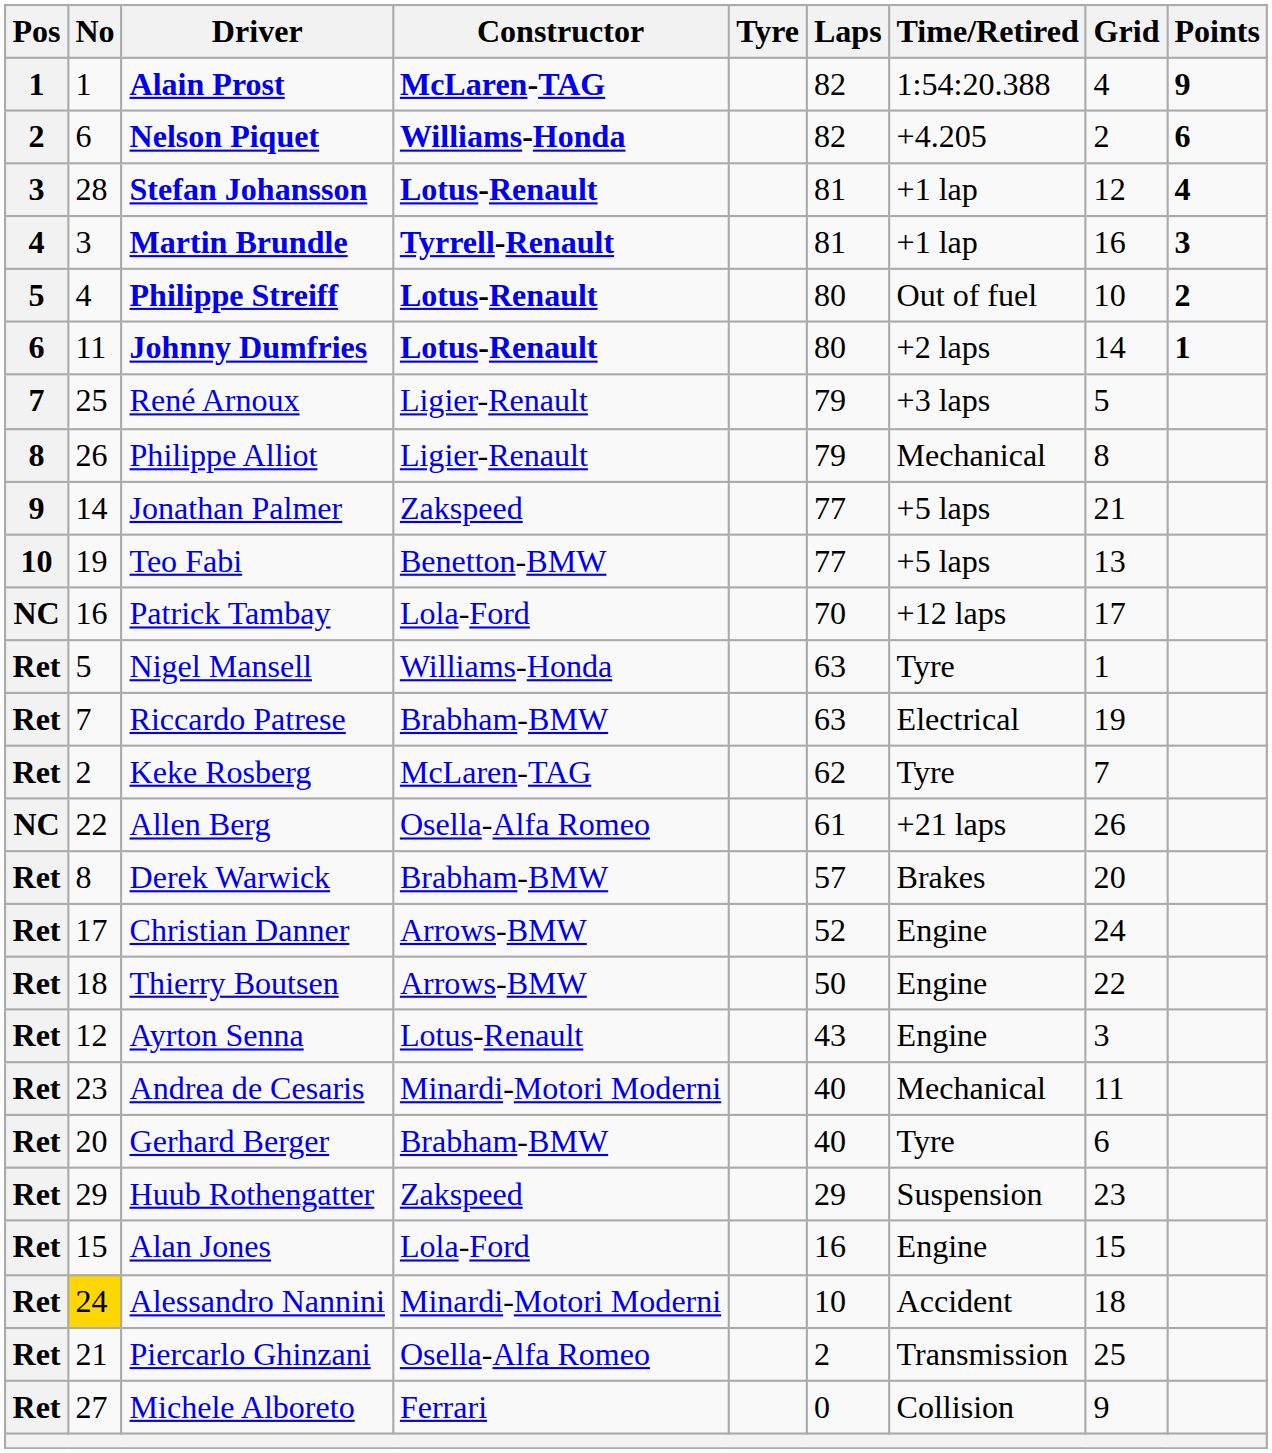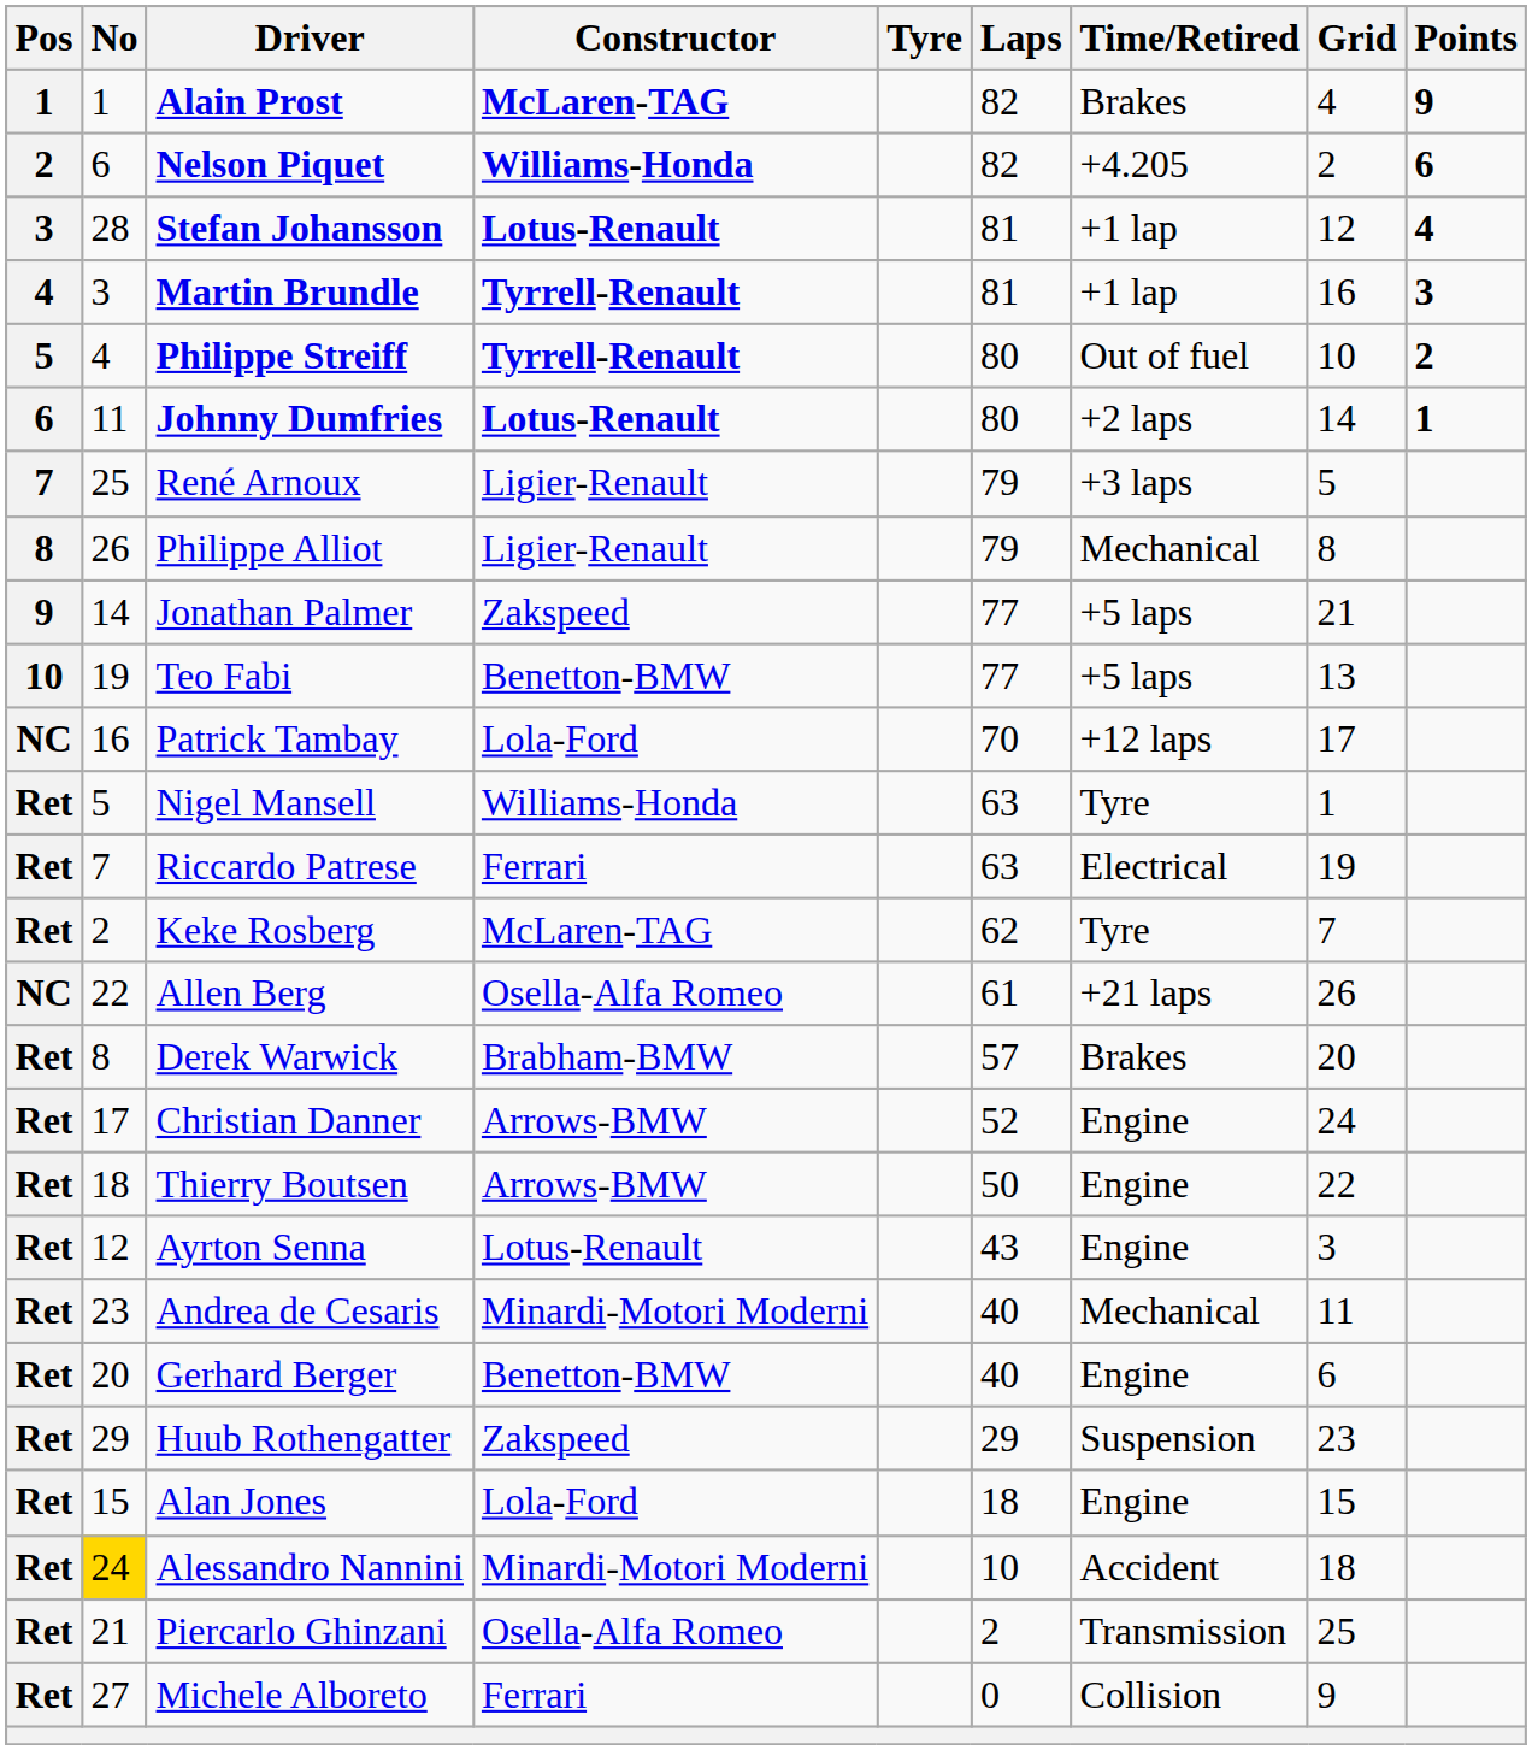Alain Prost | Time/Retired: 1:54:20.388 -> Brakes
Philippe Streiff | Constructor: Lotus-Renault -> Tyrrell-Renault
Riccardo Patrese | Constructor: Brabham-BMW -> Ferrari
Gerhard Berger | Constructor: Brabham-BMW -> Benetton-BMW
Gerhard Berger | Time/Retired: Tyre -> Engine
Alan Jones | Laps: 16 -> 18
